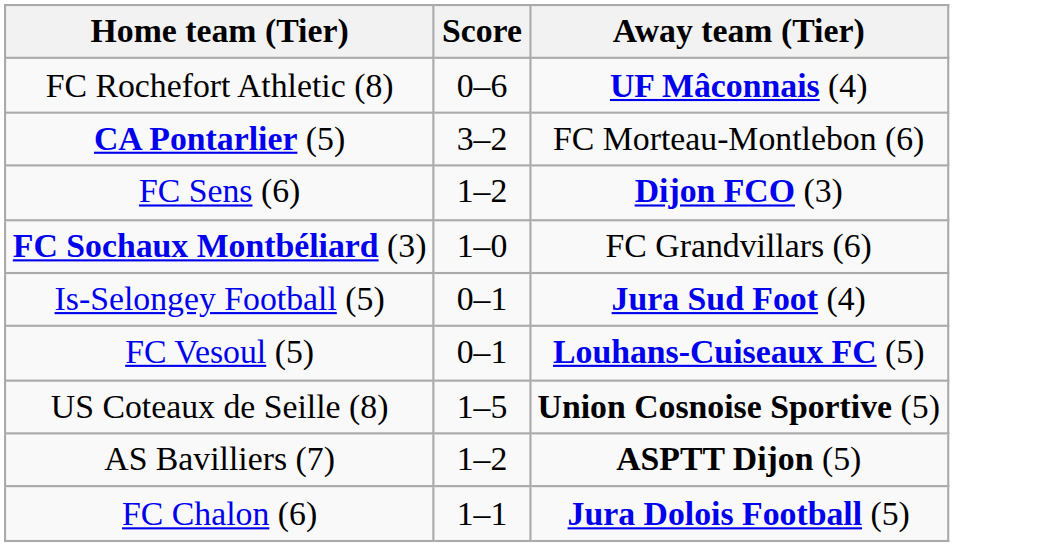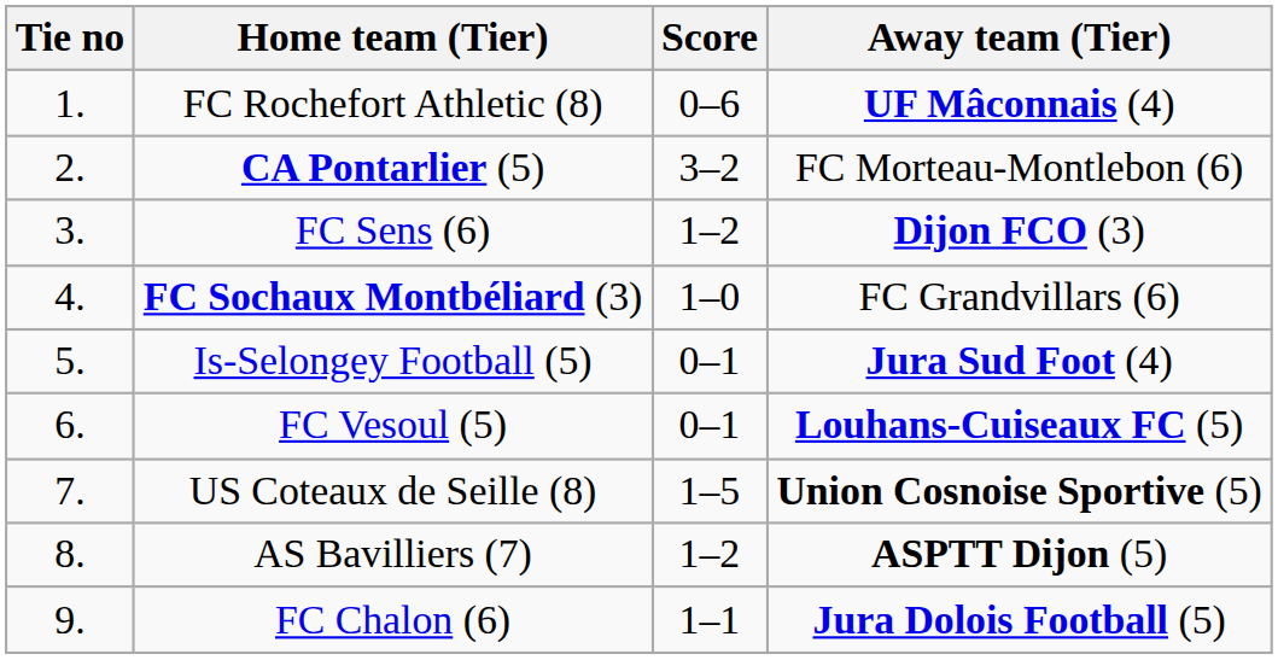+ column: Tie no | 1. | 2. | 3. | 4. | 5. | 6. | 7. | 8. | 9.
